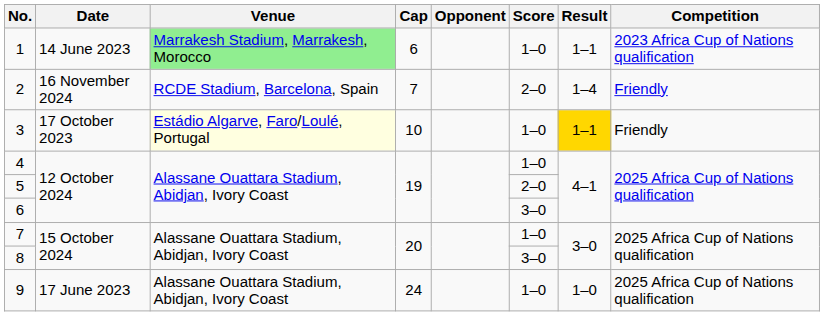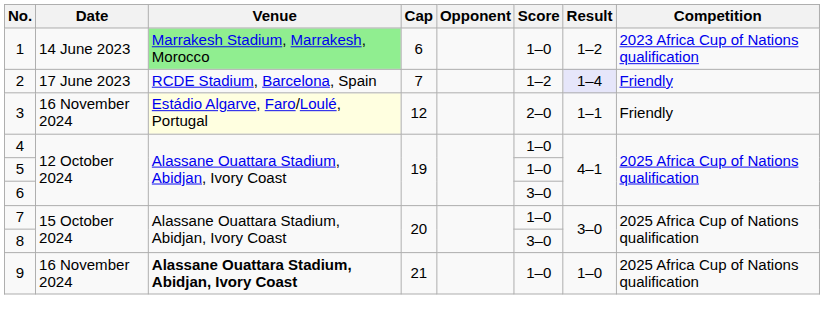1 | Result: 1–1 -> 1–2
2 | Date: 16 November 2024 -> 17 June 2023
2 | Score: 2–0 -> 1–2
2 | Result: no background -> lavender background
3 | Date: 17 October 2023 -> 16 November 2024
3 | Cap: 10 -> 12
3 | Score: 1–0 -> 2–0
3 | Result: gold background -> no background
5 | Score: 2–0 -> 1–0
9 | Date: 17 June 2023 -> 16 November 2024
9 | Venue: normal -> bold
9 | Cap: 24 -> 21
